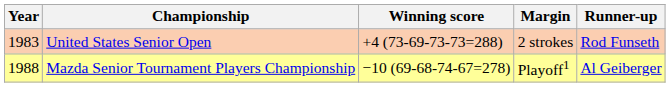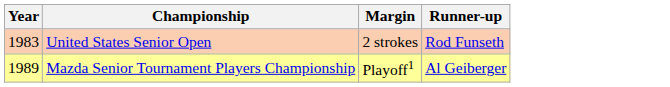- column: Winning score | +4 (73-69-73-73=288) | −10 (69-68-74-67=278)
Mazda Senior Tournament Players Championship | Year: 1988 -> 1989
